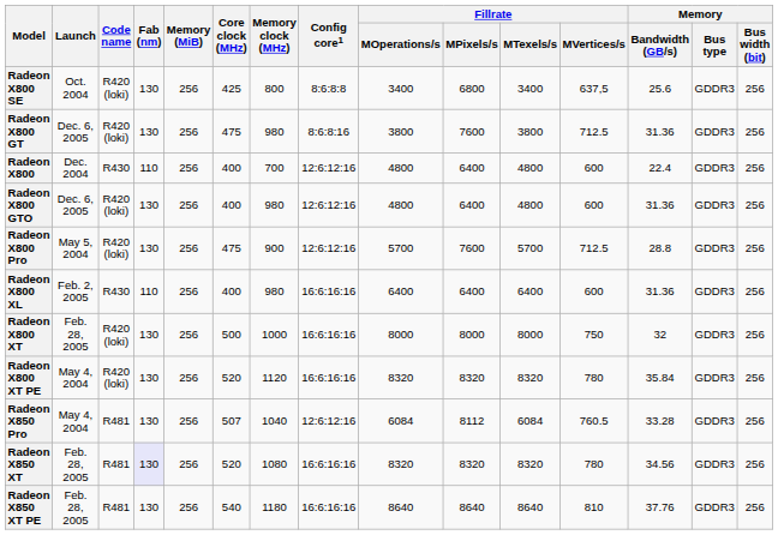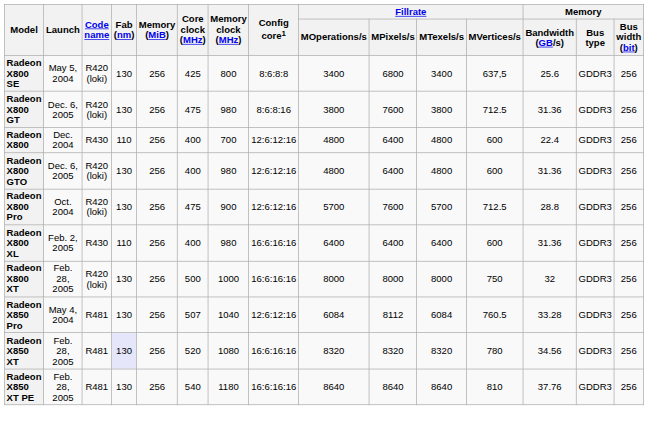Radeon X800 SE | Launch: Oct. 2004 -> May 5, 2004
Radeon X800 Pro | Launch: May 5, 2004 -> Oct. 2004
- row: Radeon X800 XT PE | May 4, 2004 | R420 (loki) | 130 | 256 | 520 | 1120 | 16:6:16:16 | 8320 | 8320 | 8320 | 780 | 35.84 | GDDR3 | 256
